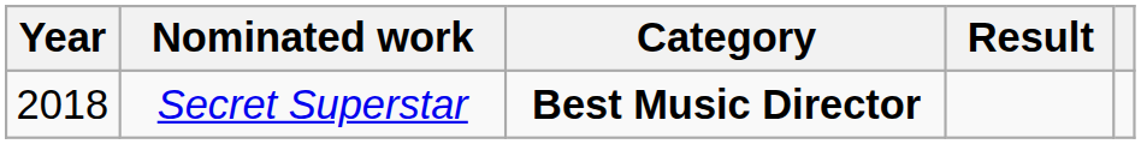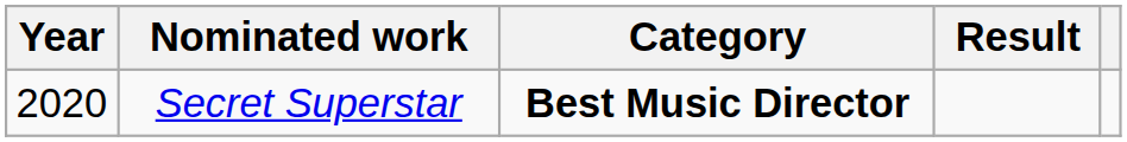Secret Superstar | Year: 2018 -> 2020
